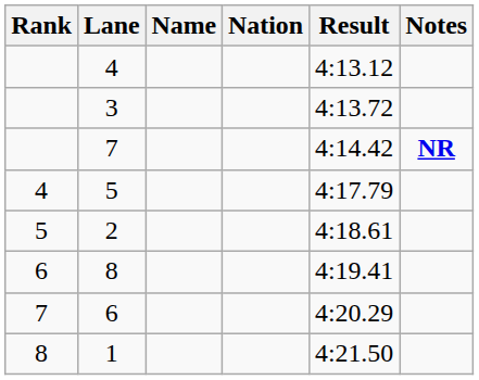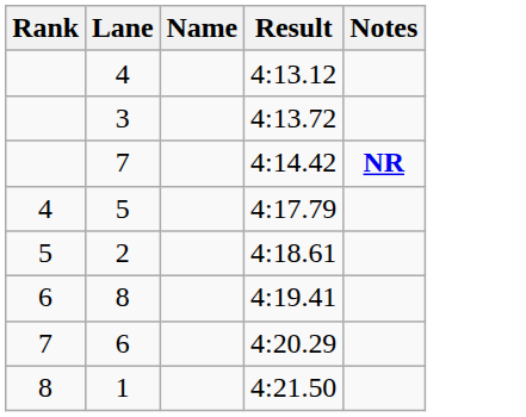- column: Nation
